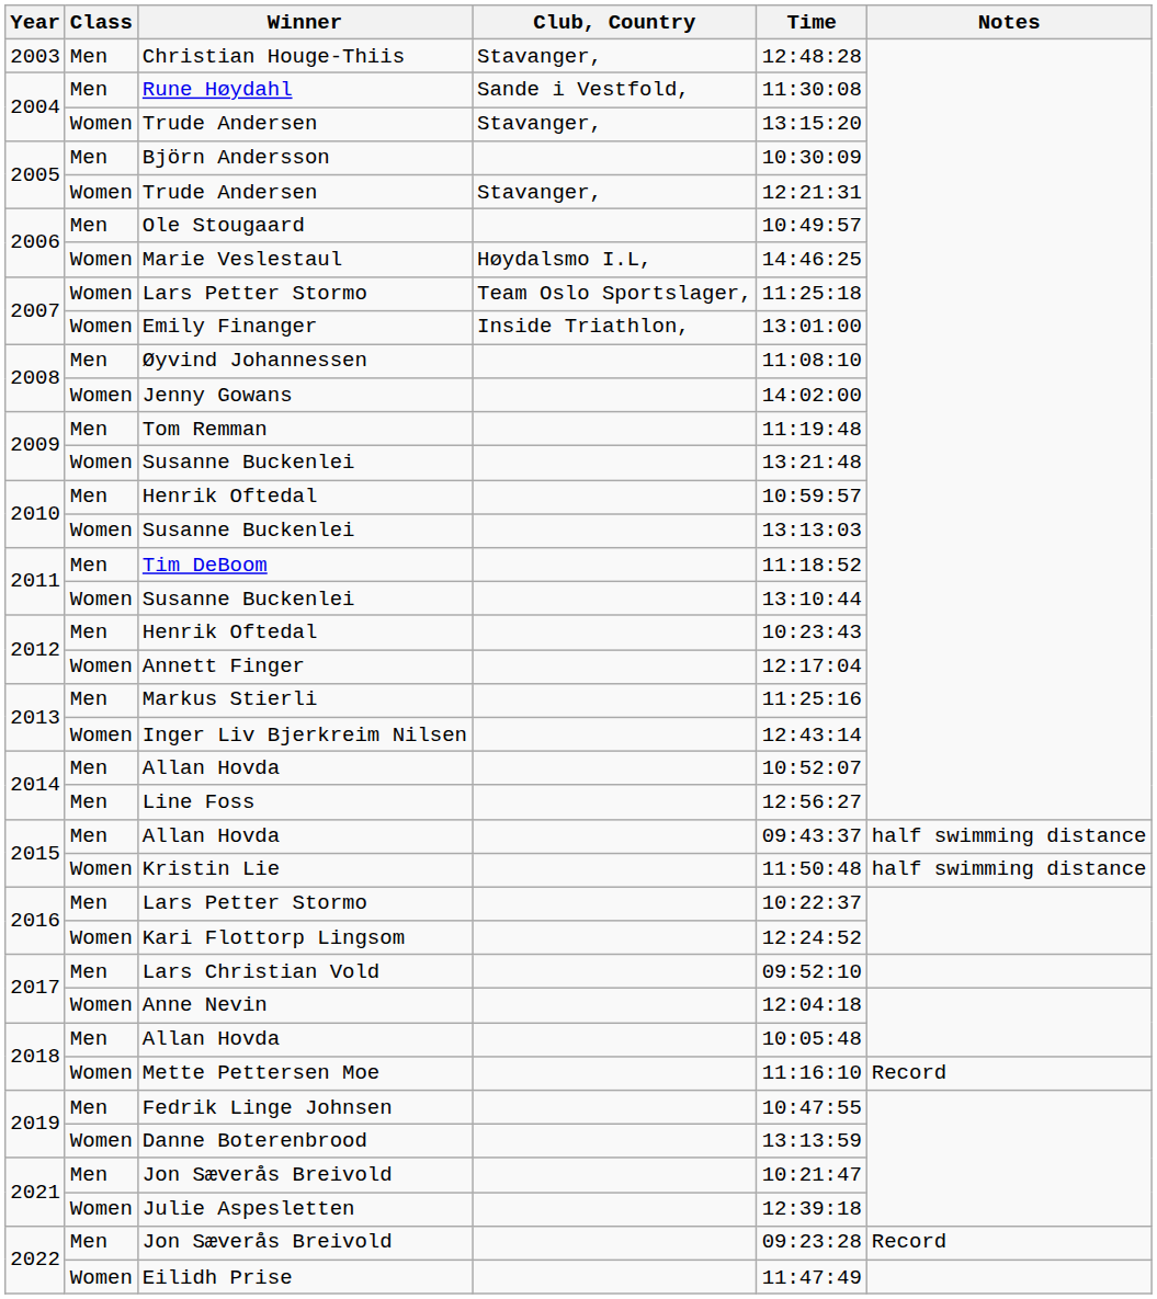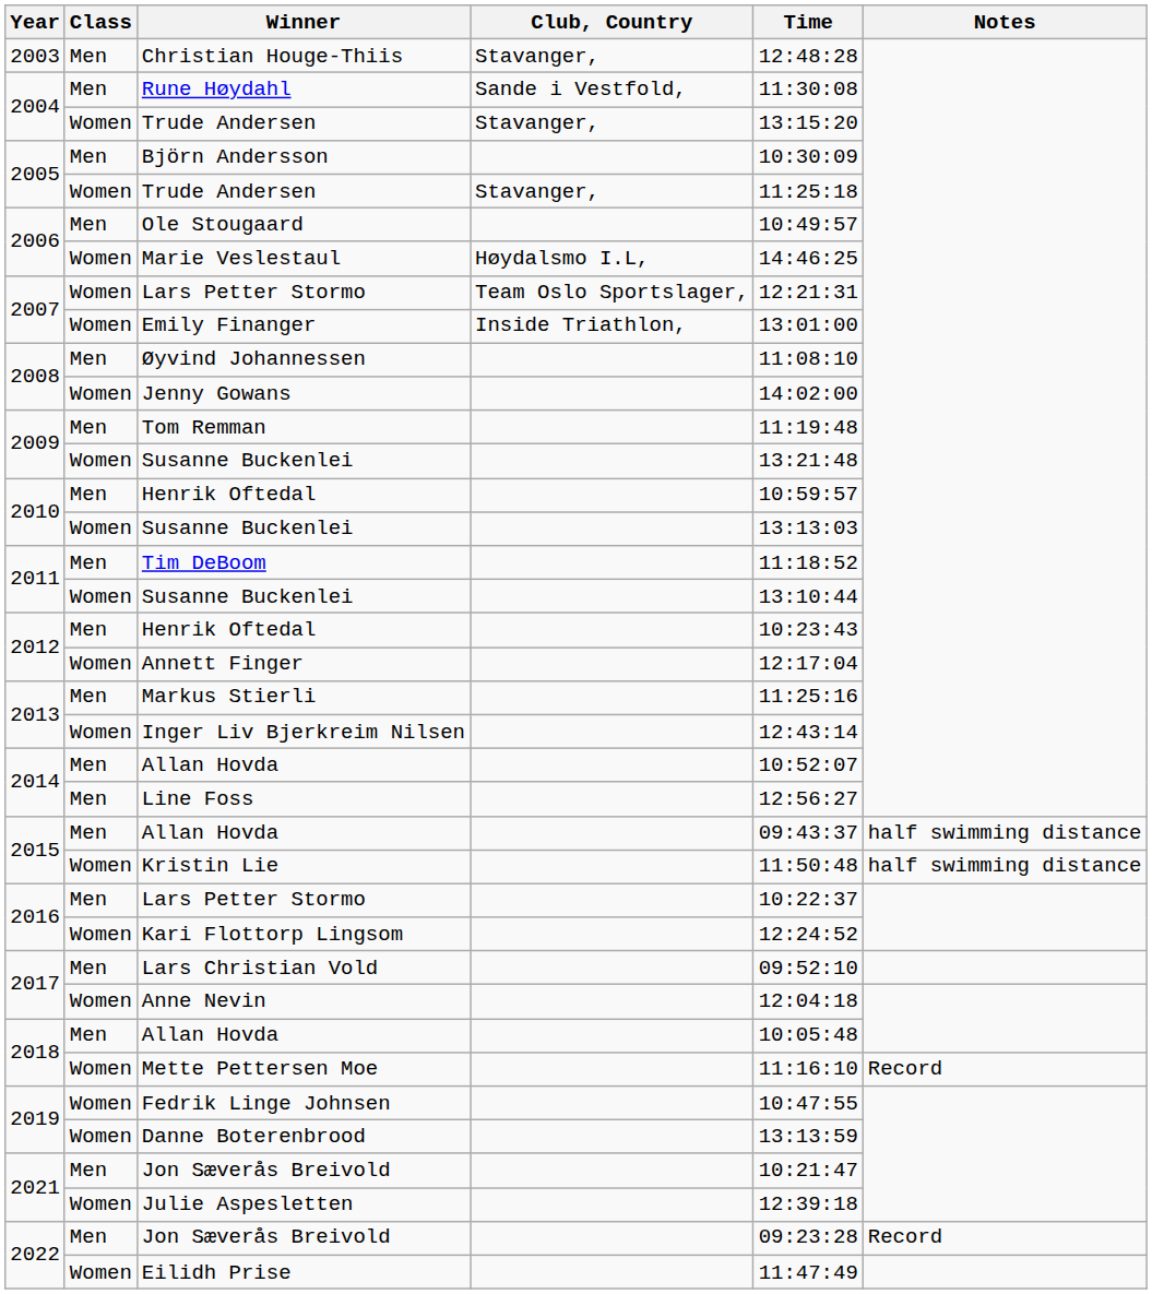2005 / Trude Andersen | Time: 12:21:31 -> 11:25:18
2007 / Lars Petter Stormo | Time: 11:25:18 -> 12:21:31
Fedrik Linge Johnsen | Class: Men -> Women
